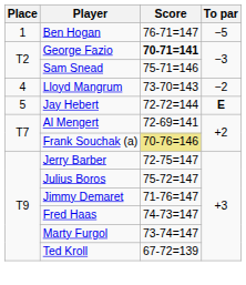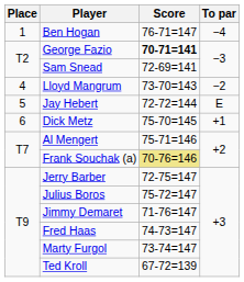Ben Hogan | To par: −5 -> −4
Sam Snead | Score: 75-71=146 -> 72-69=141
Jay Hebert | To par: bold -> normal
+ row: 6 | Dick Metz | 75-70=145 | +1
Al Mengert | Score: 72-69=141 -> 75-71=146
